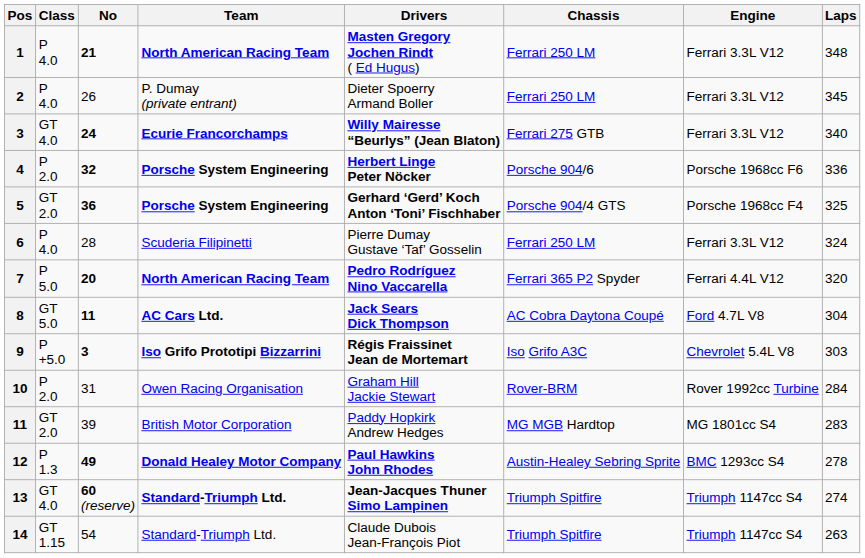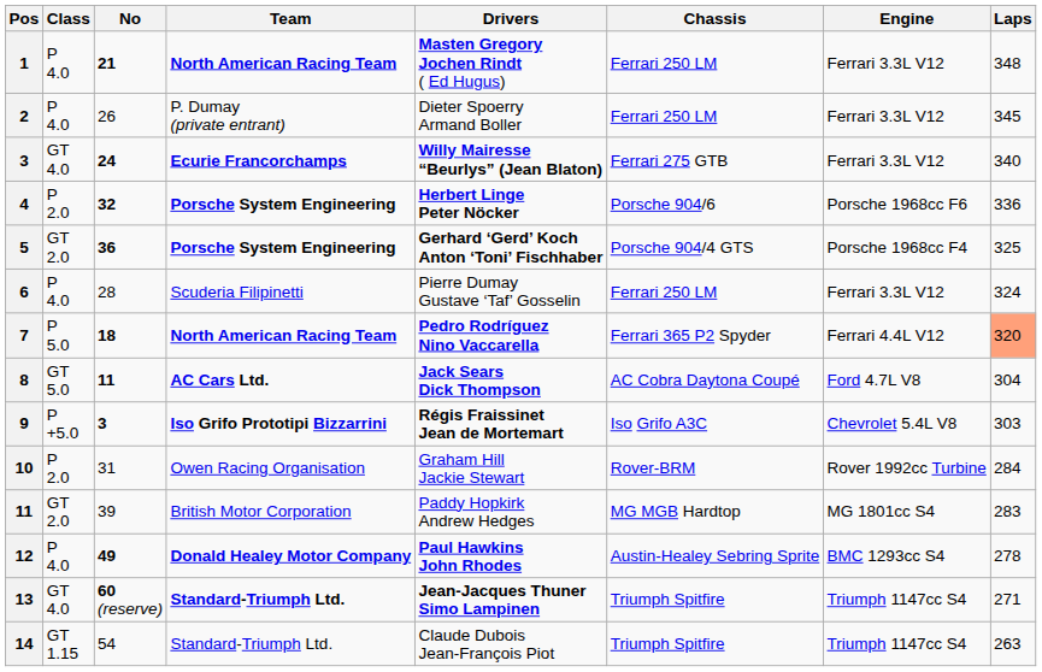7 | No: 20 -> 18
7 | Laps: no background -> lightsalmon background
12 | Class: P 1.3 -> P 4.0
13 | Laps: 274 -> 271
